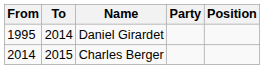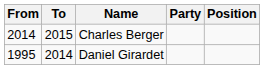rows swapped: Daniel Girardet <-> Charles Berger
